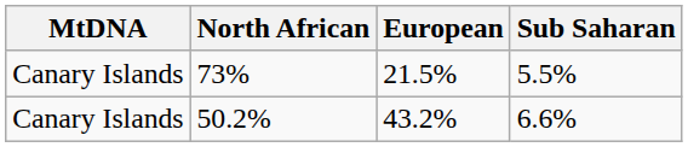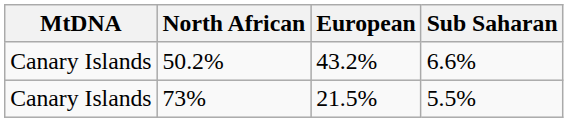rows swapped: 50.2% <-> 73%
